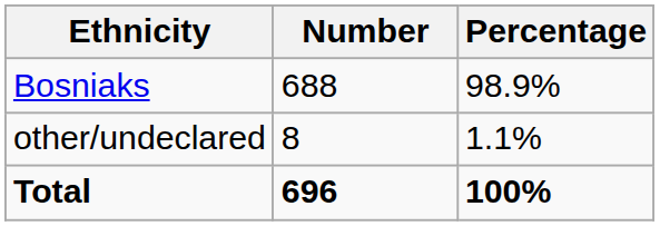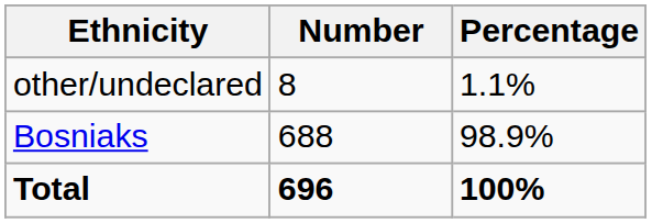rows swapped: Bosniaks <-> other/undeclared
